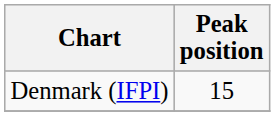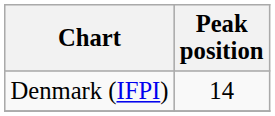Denmark (IFPI) | Peak position: 15 -> 14
